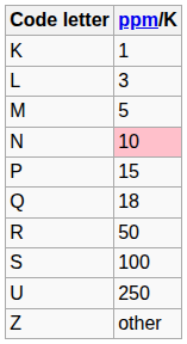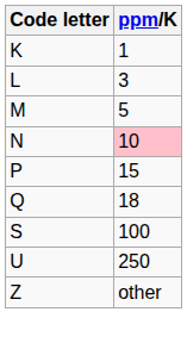- row: R | 50
